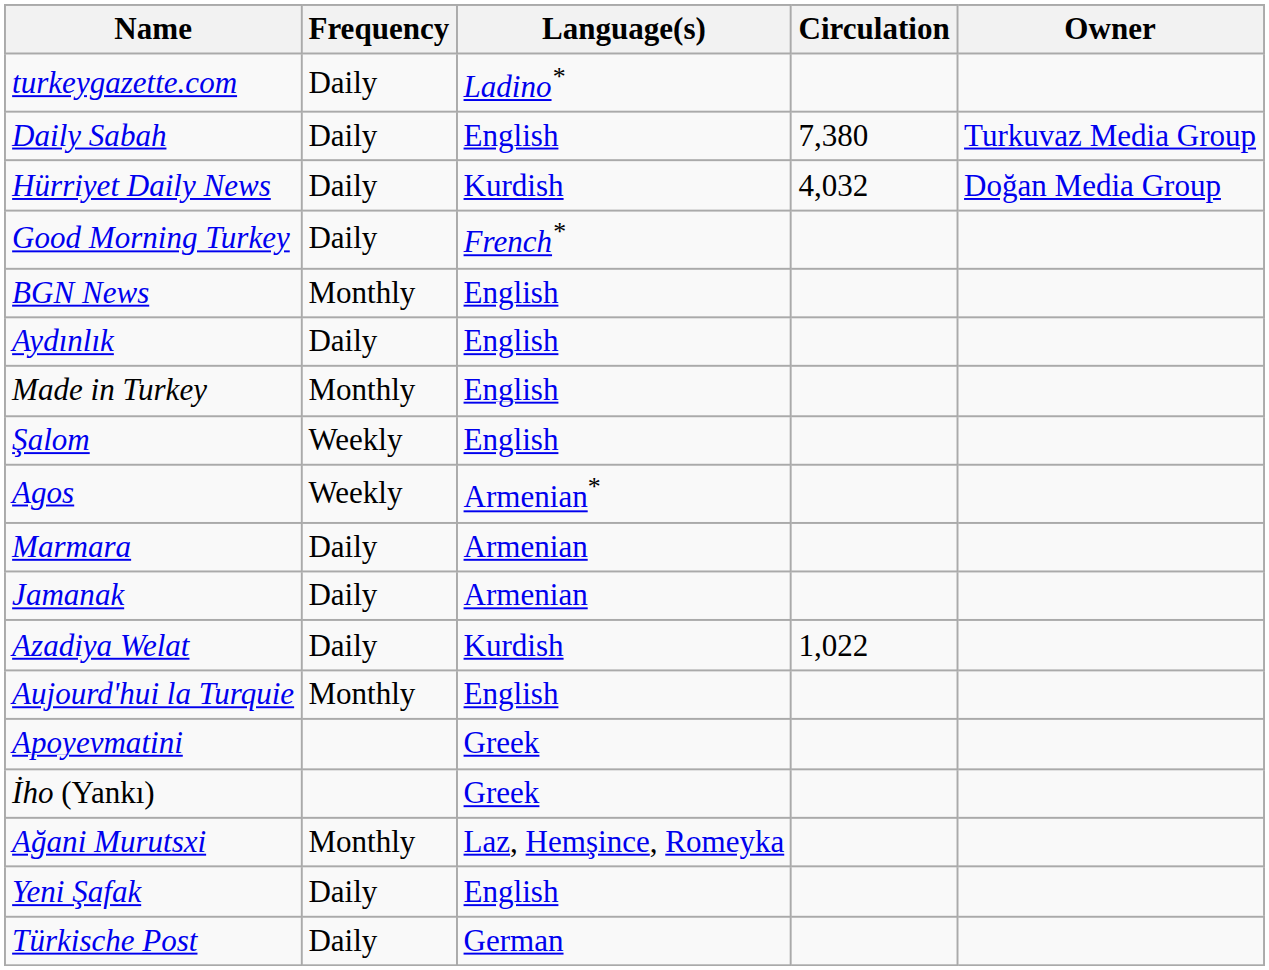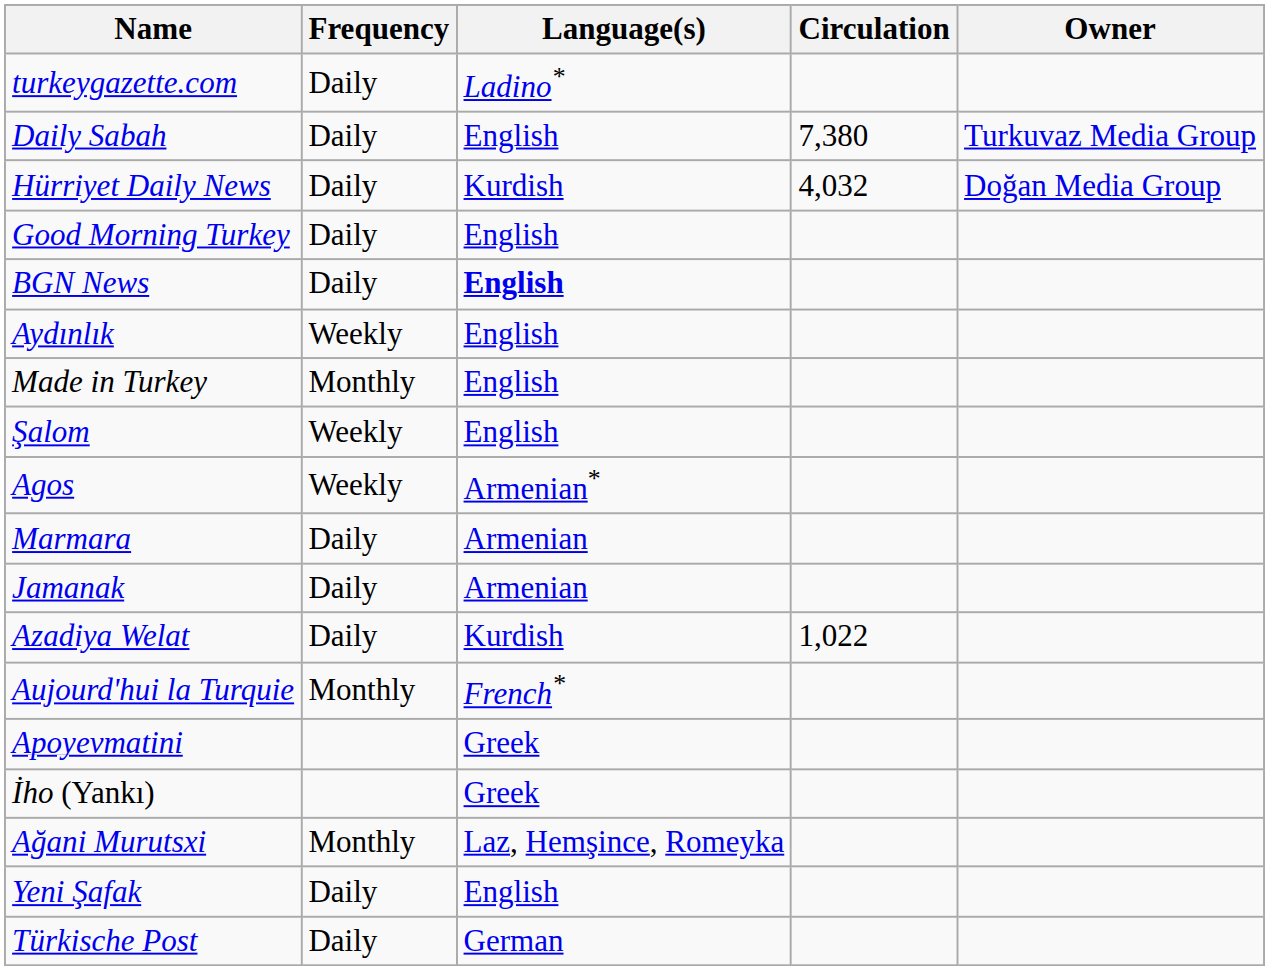Good Morning Turkey | Language(s): French* -> English
BGN News | Frequency: Monthly -> Daily
BGN News | Language(s): normal -> bold
Aydınlık | Frequency: Daily -> Weekly
Aujourd'hui la Turquie | Language(s): English -> French*
